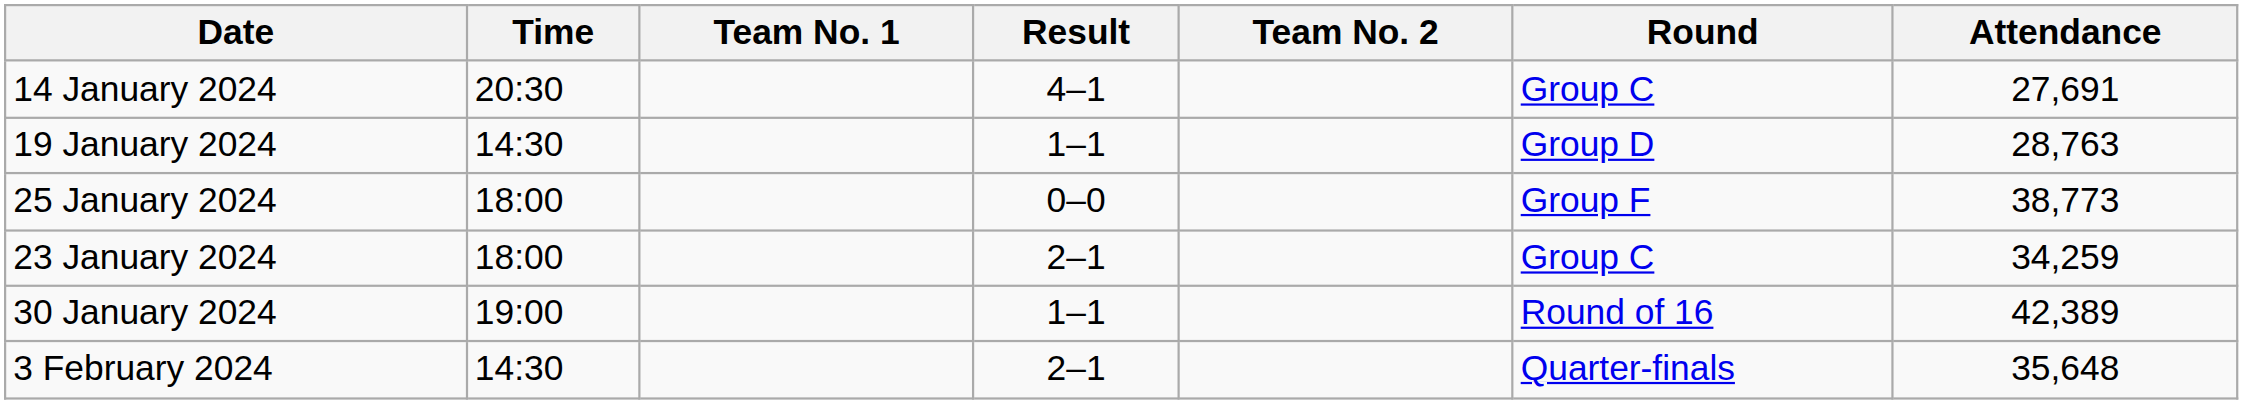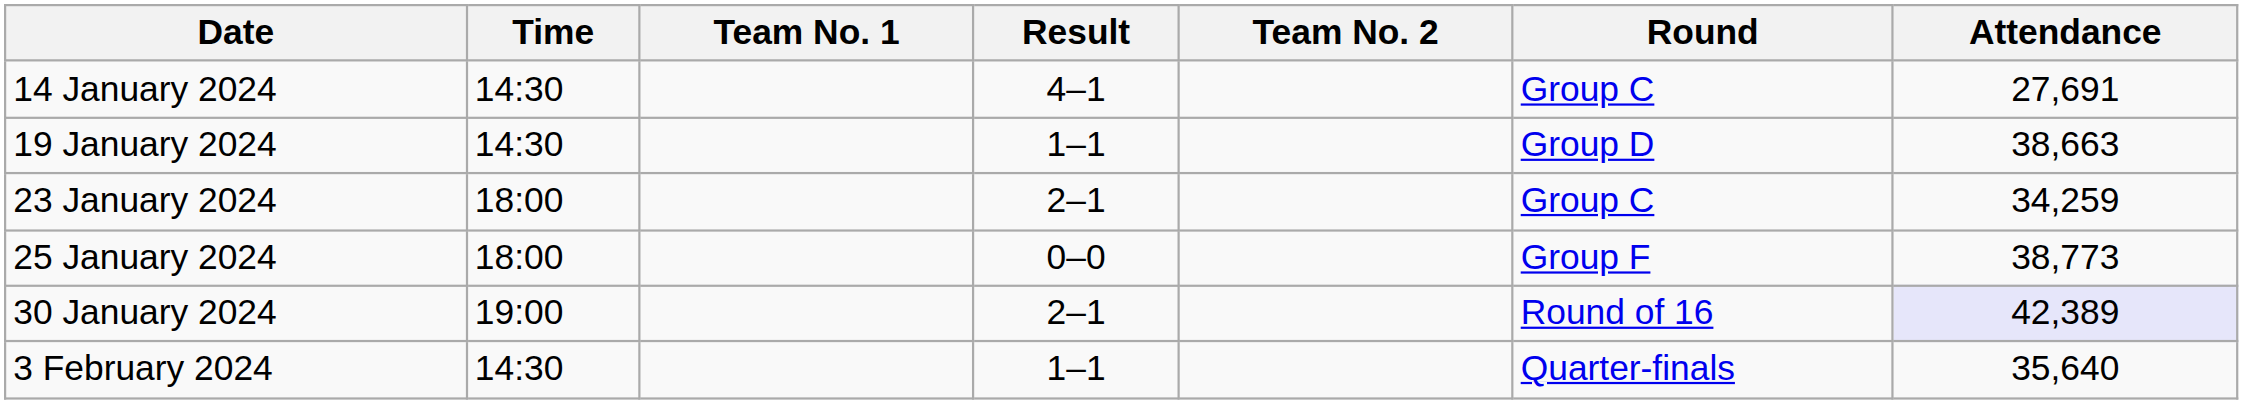14 January 2024 | Time: 20:30 -> 14:30
19 January 2024 | Attendance: 28,763 -> 38,663
rows swapped: 23 January 2024 <-> 25 January 2024
30 January 2024 | Result: 1–1 -> 2–1
30 January 2024 | Attendance: no background -> lavender background
3 February 2024 | Result: 2–1 -> 1–1
3 February 2024 | Attendance: 35,648 -> 35,640
